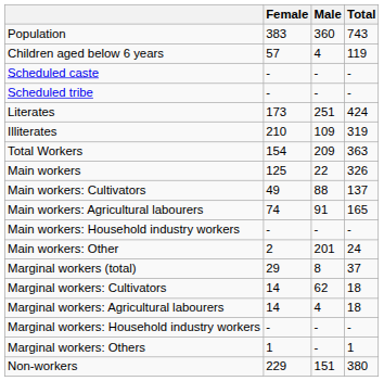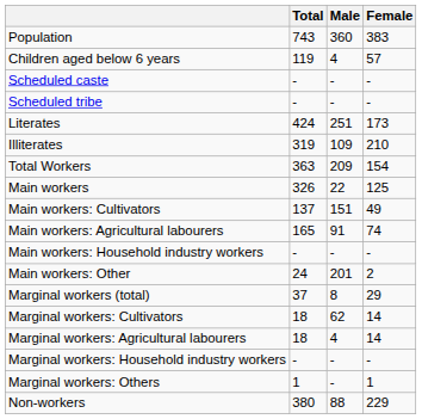columns swapped: Total <-> Female
Main workers: Cultivators | Male: 88 -> 151
Non-workers | Male: 151 -> 88
